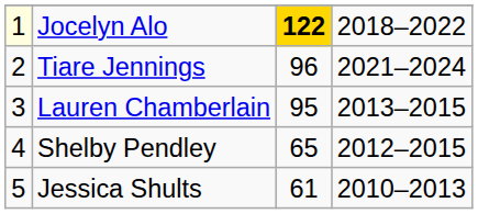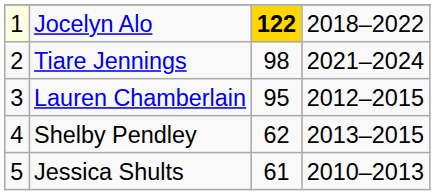Tiare Jennings | column 3: 96 -> 98
Lauren Chamberlain | column 4: 2013–2015 -> 2012–2015
Shelby Pendley | column 3: 65 -> 62
Shelby Pendley | column 4: 2012–2015 -> 2013–2015
